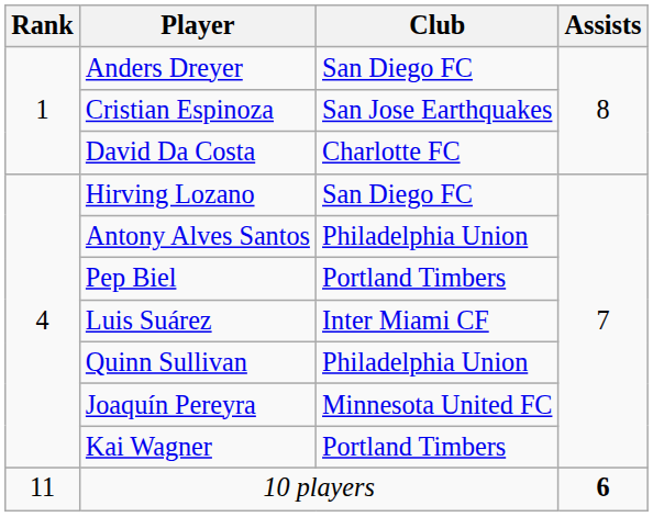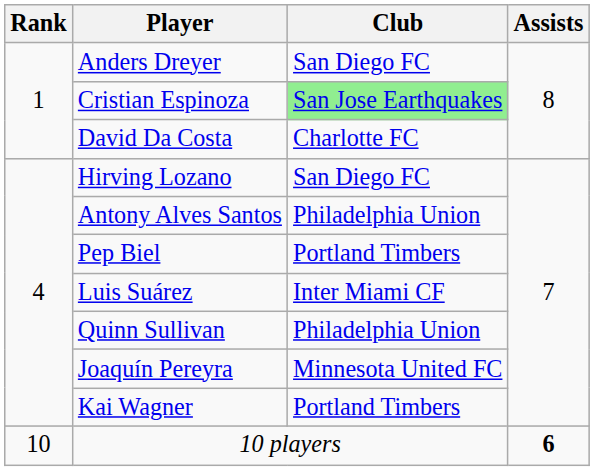Cristian Espinoza | Club: no background -> lightgreen background
10 players | Rank: 11 -> 10
